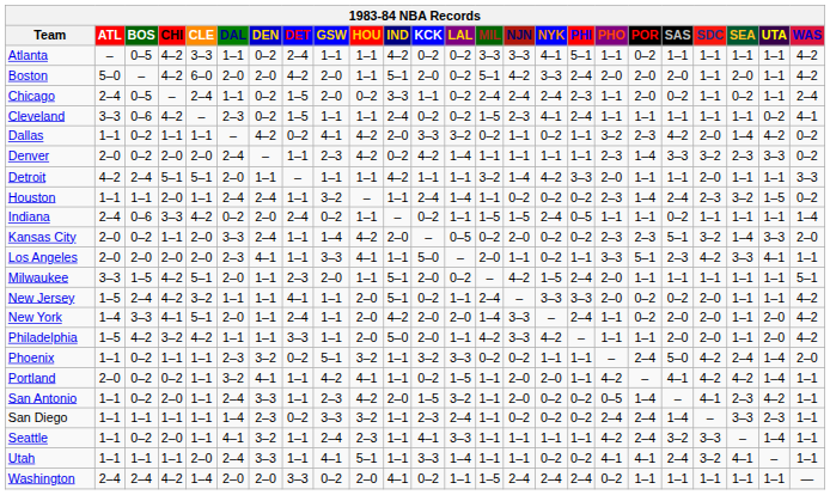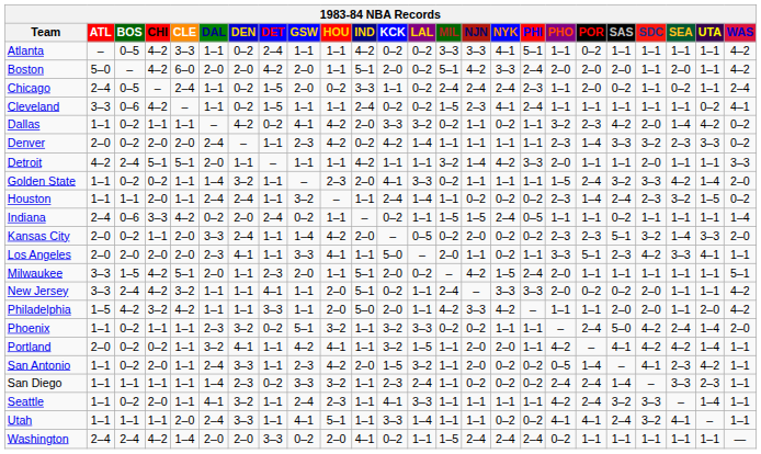Cleveland | DAL: 2–3 -> 1–1
+ row: Golden State | 1–1 | 0–2 | 0–2 | 1–1 | 1–4 | 3–2 | 1–1 | – | 2–3 | 2–0 | 4–1 | 3–3 | 0–2 | 1–1 | 1–1 | 1–1 | 1–5 | 2–4 | 3–2 | 3–3 | 4–2 | 1–4 | 2–0
New Jersey | ATL: 1–5 -> 3–3
- row: New York | 1–4 | 3–3 | 4–1 | 5–1 | 2–0 | 1–1 | 2–4 | 1–1 | 2–0 | 4–2 | 2–0 | 2–0 | 1–4 | 3–3 | – | 2–4 | 1–1 | 0–2 | 2–0 | 2–0 | 1–1 | 2–0 | 4–2
Portland | KCK: 0–2 -> 3–2
